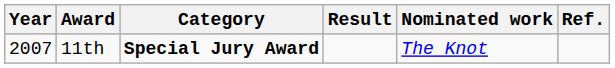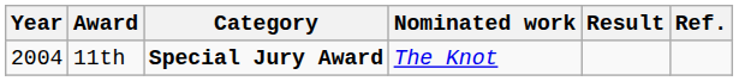columns swapped: Nominated work <-> Result
11th | Year: 2007 -> 2004
